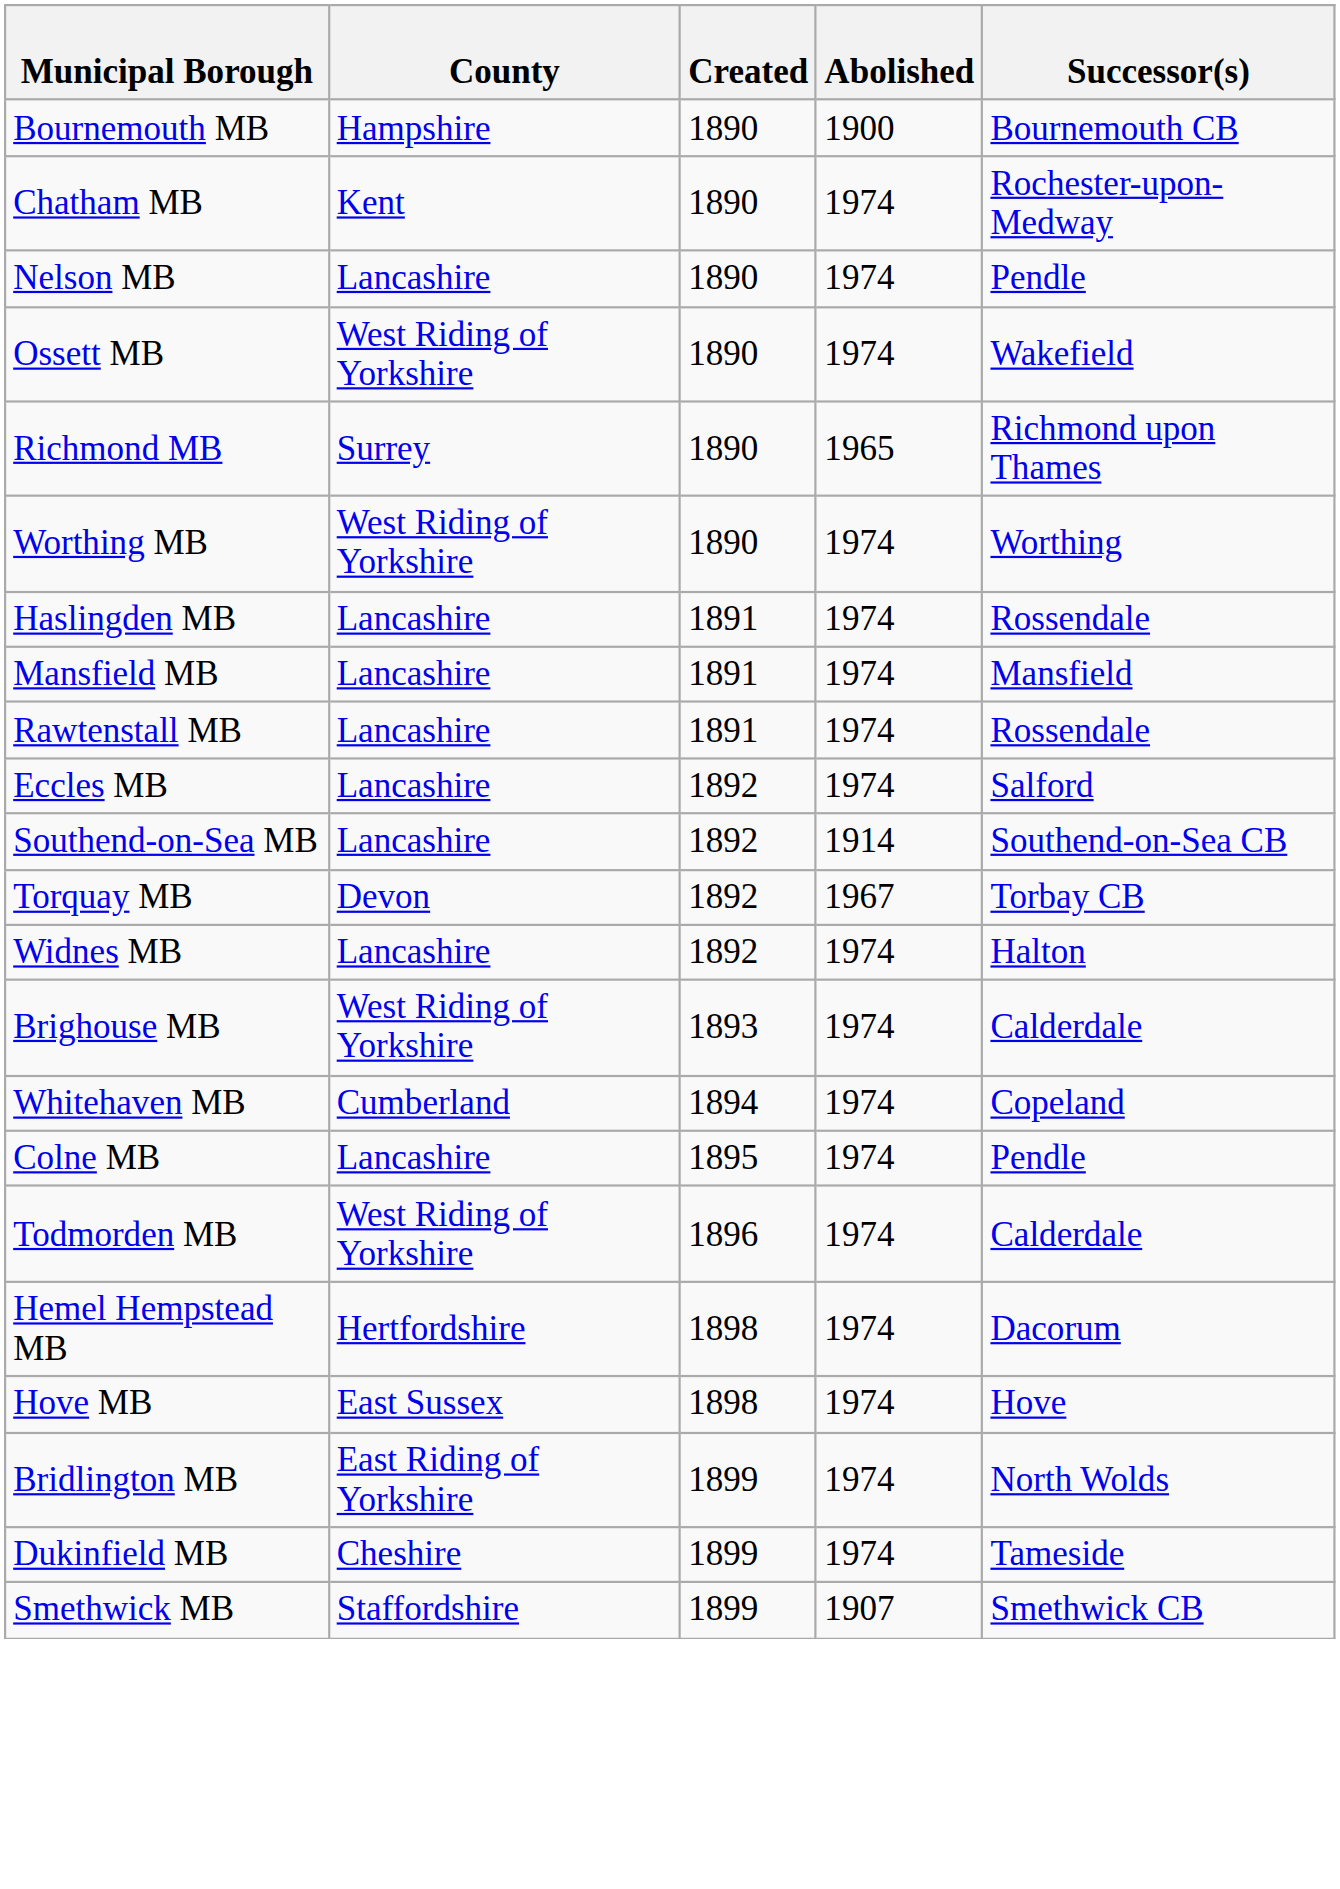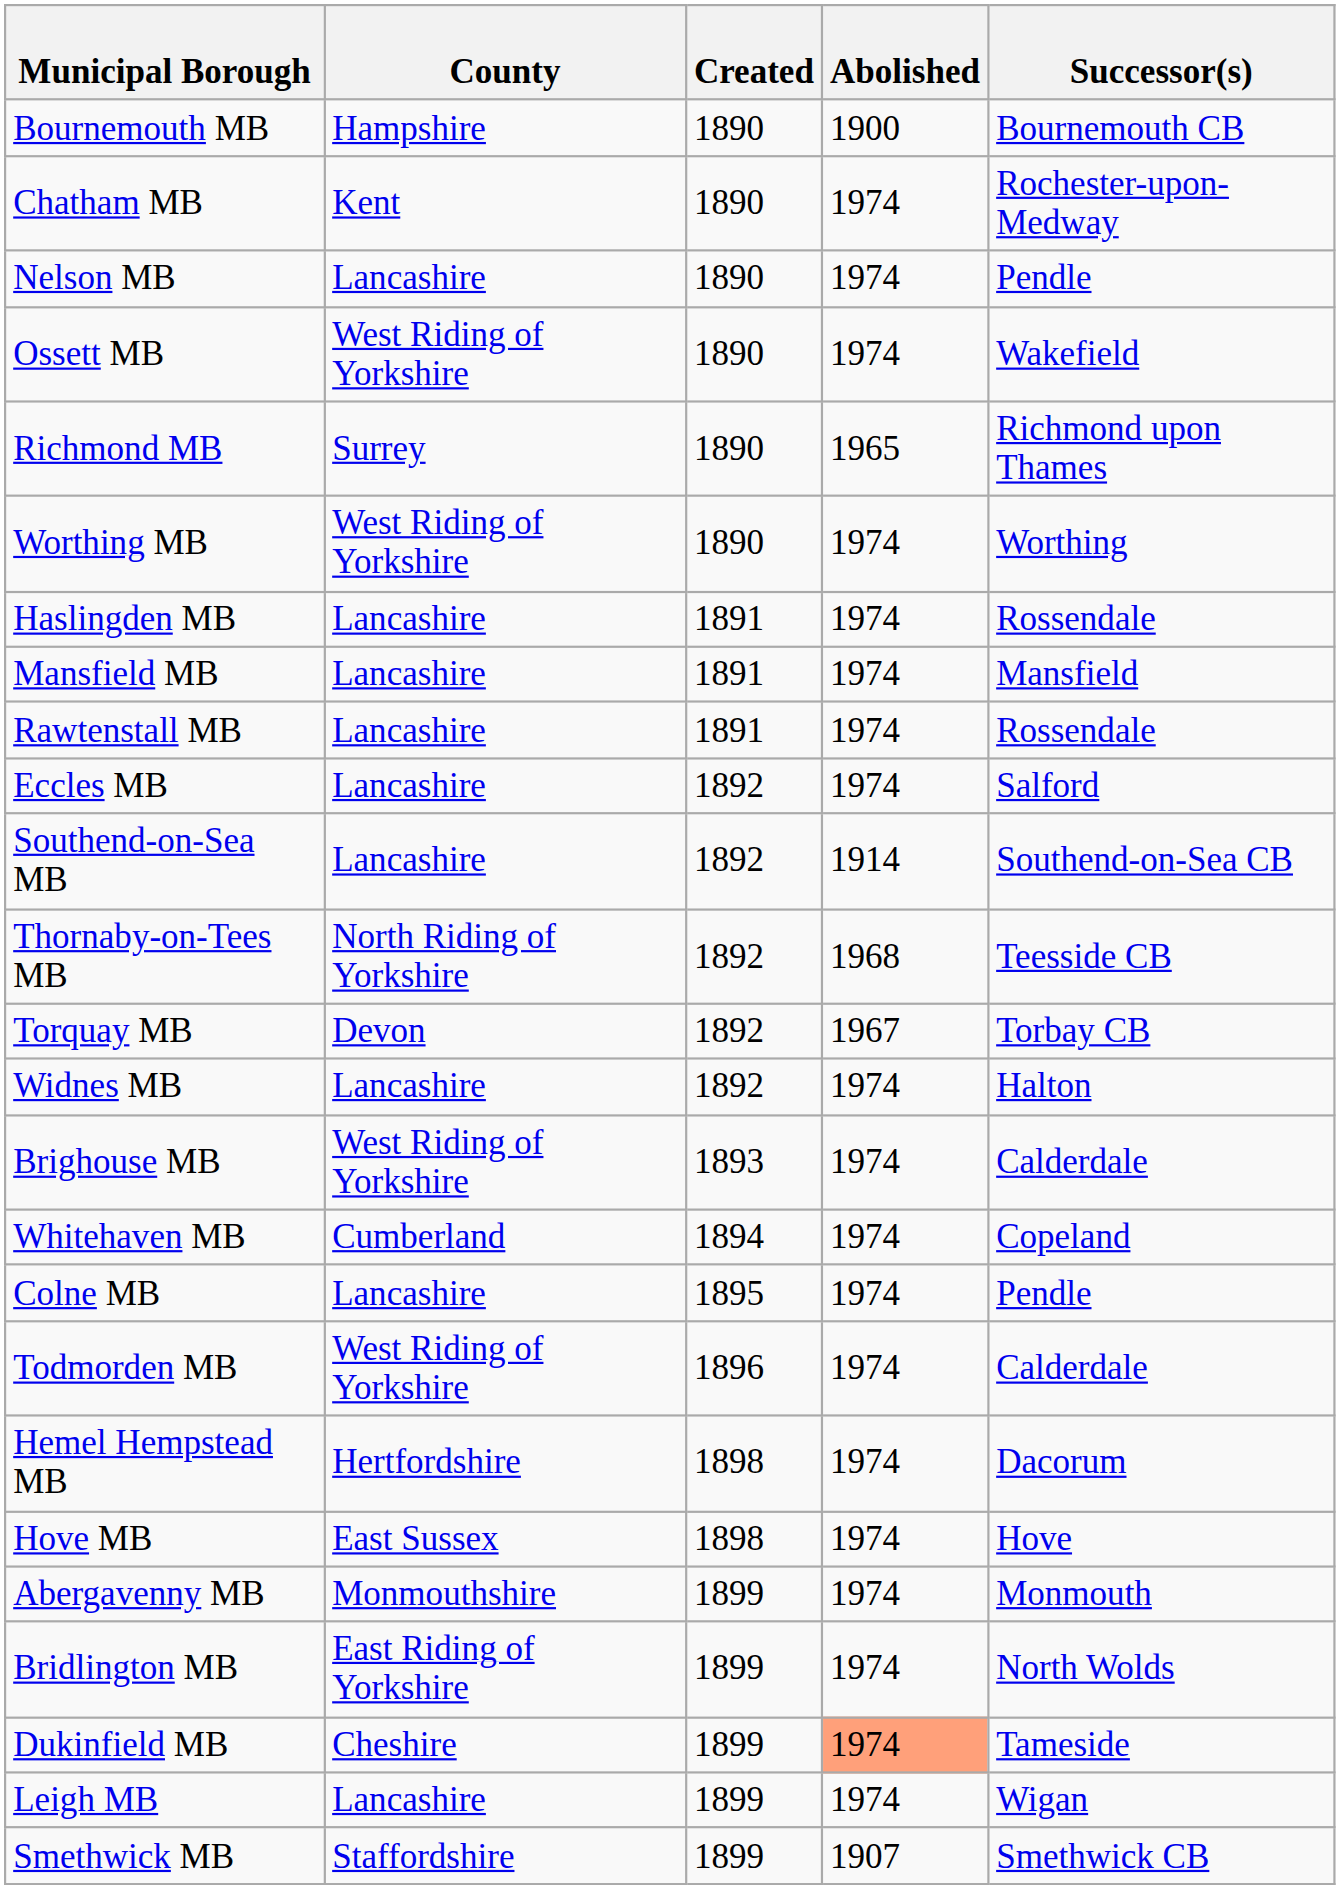+ row: Thornaby-on-Tees MB | North Riding of Yorkshire | 1892 | 1968 | Teesside CB
+ row: Abergavenny MB | Monmouthshire | 1899 | 1974 | Monmouth
Dukinfield MB | Abolished: no background -> lightsalmon background
+ row: Leigh MB | Lancashire | 1899 | 1974 | Wigan
